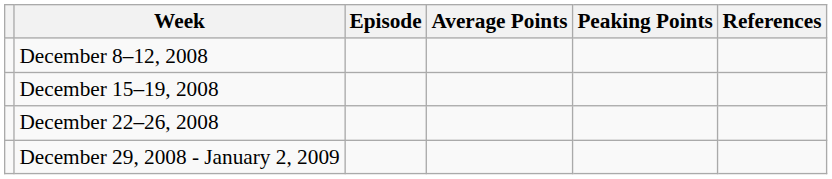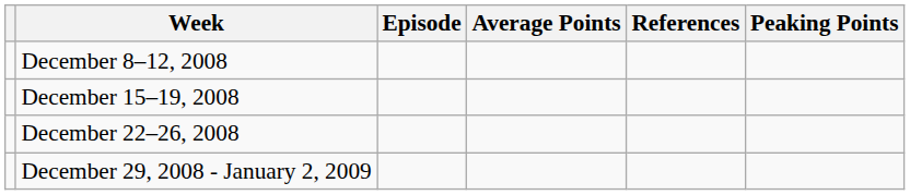columns swapped: Peaking Points <-> References
